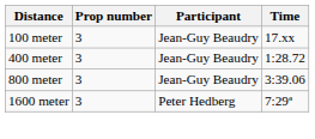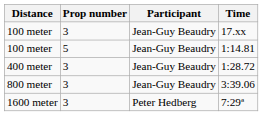+ row: 100 meter | 5 | Jean-Guy Beaudry | 1:14.81
